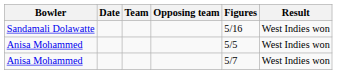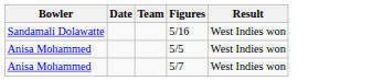- column: Opposing team
